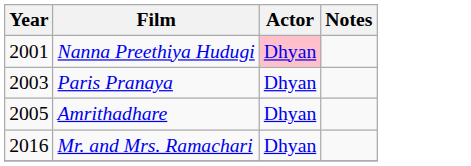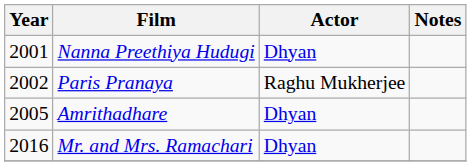Nanna Preethiya Hudugi | Actor: pink background -> no background
Paris Pranaya | Year: 2003 -> 2002
Paris Pranaya | Actor: Dhyan -> Raghu Mukherjee
